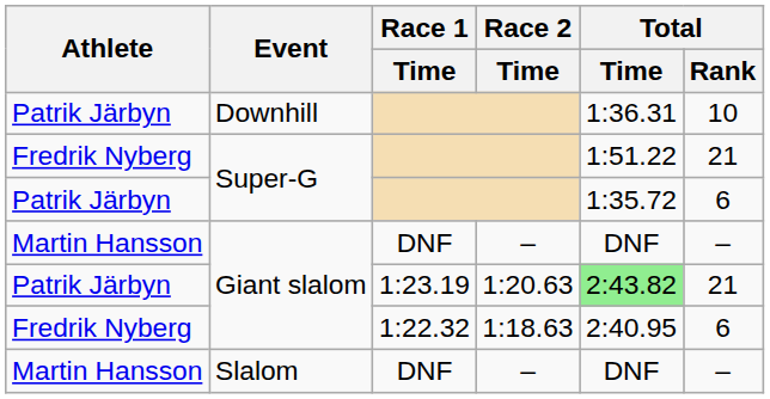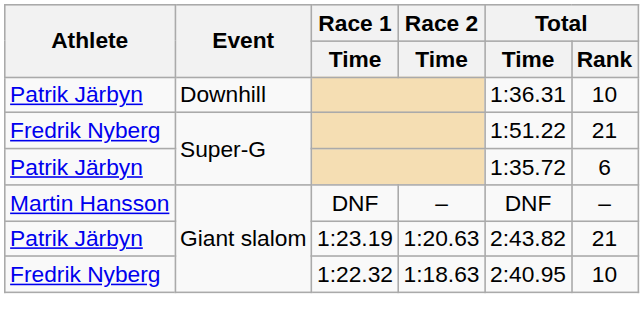Patrik Järbyn / Giant slalom | Total / Time: lightgreen background -> no background
Fredrik Nyberg / Giant slalom | Total / Rank: 6 -> 10
- row: Martin Hansson | Slalom | DNF | – | DNF | –
